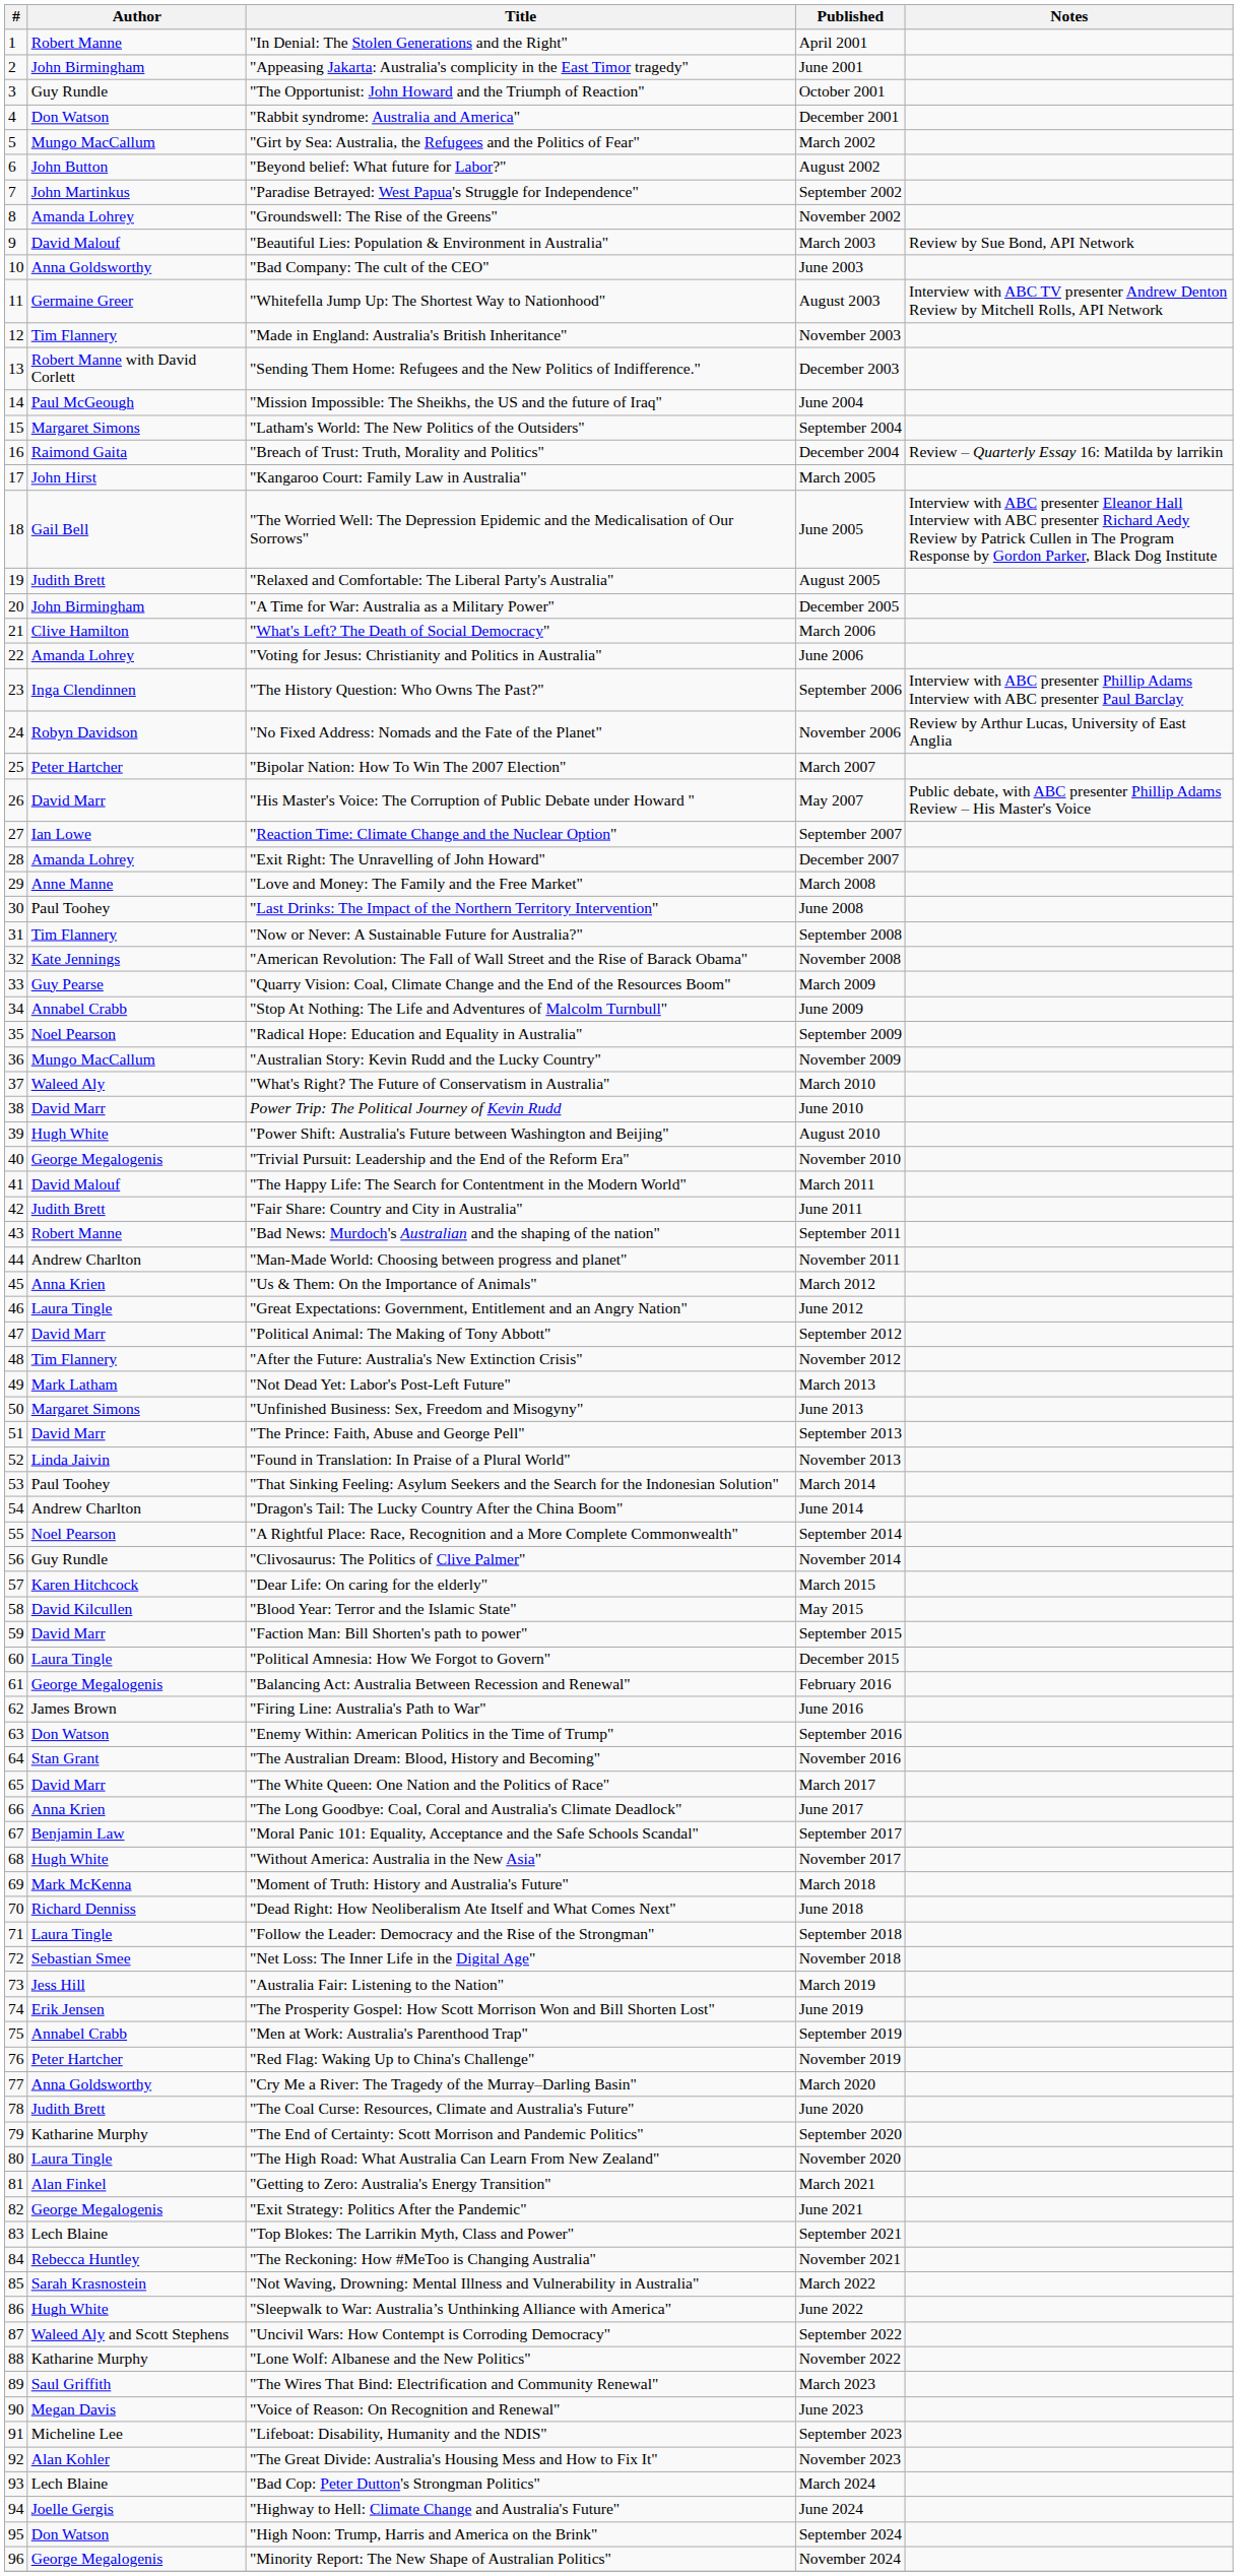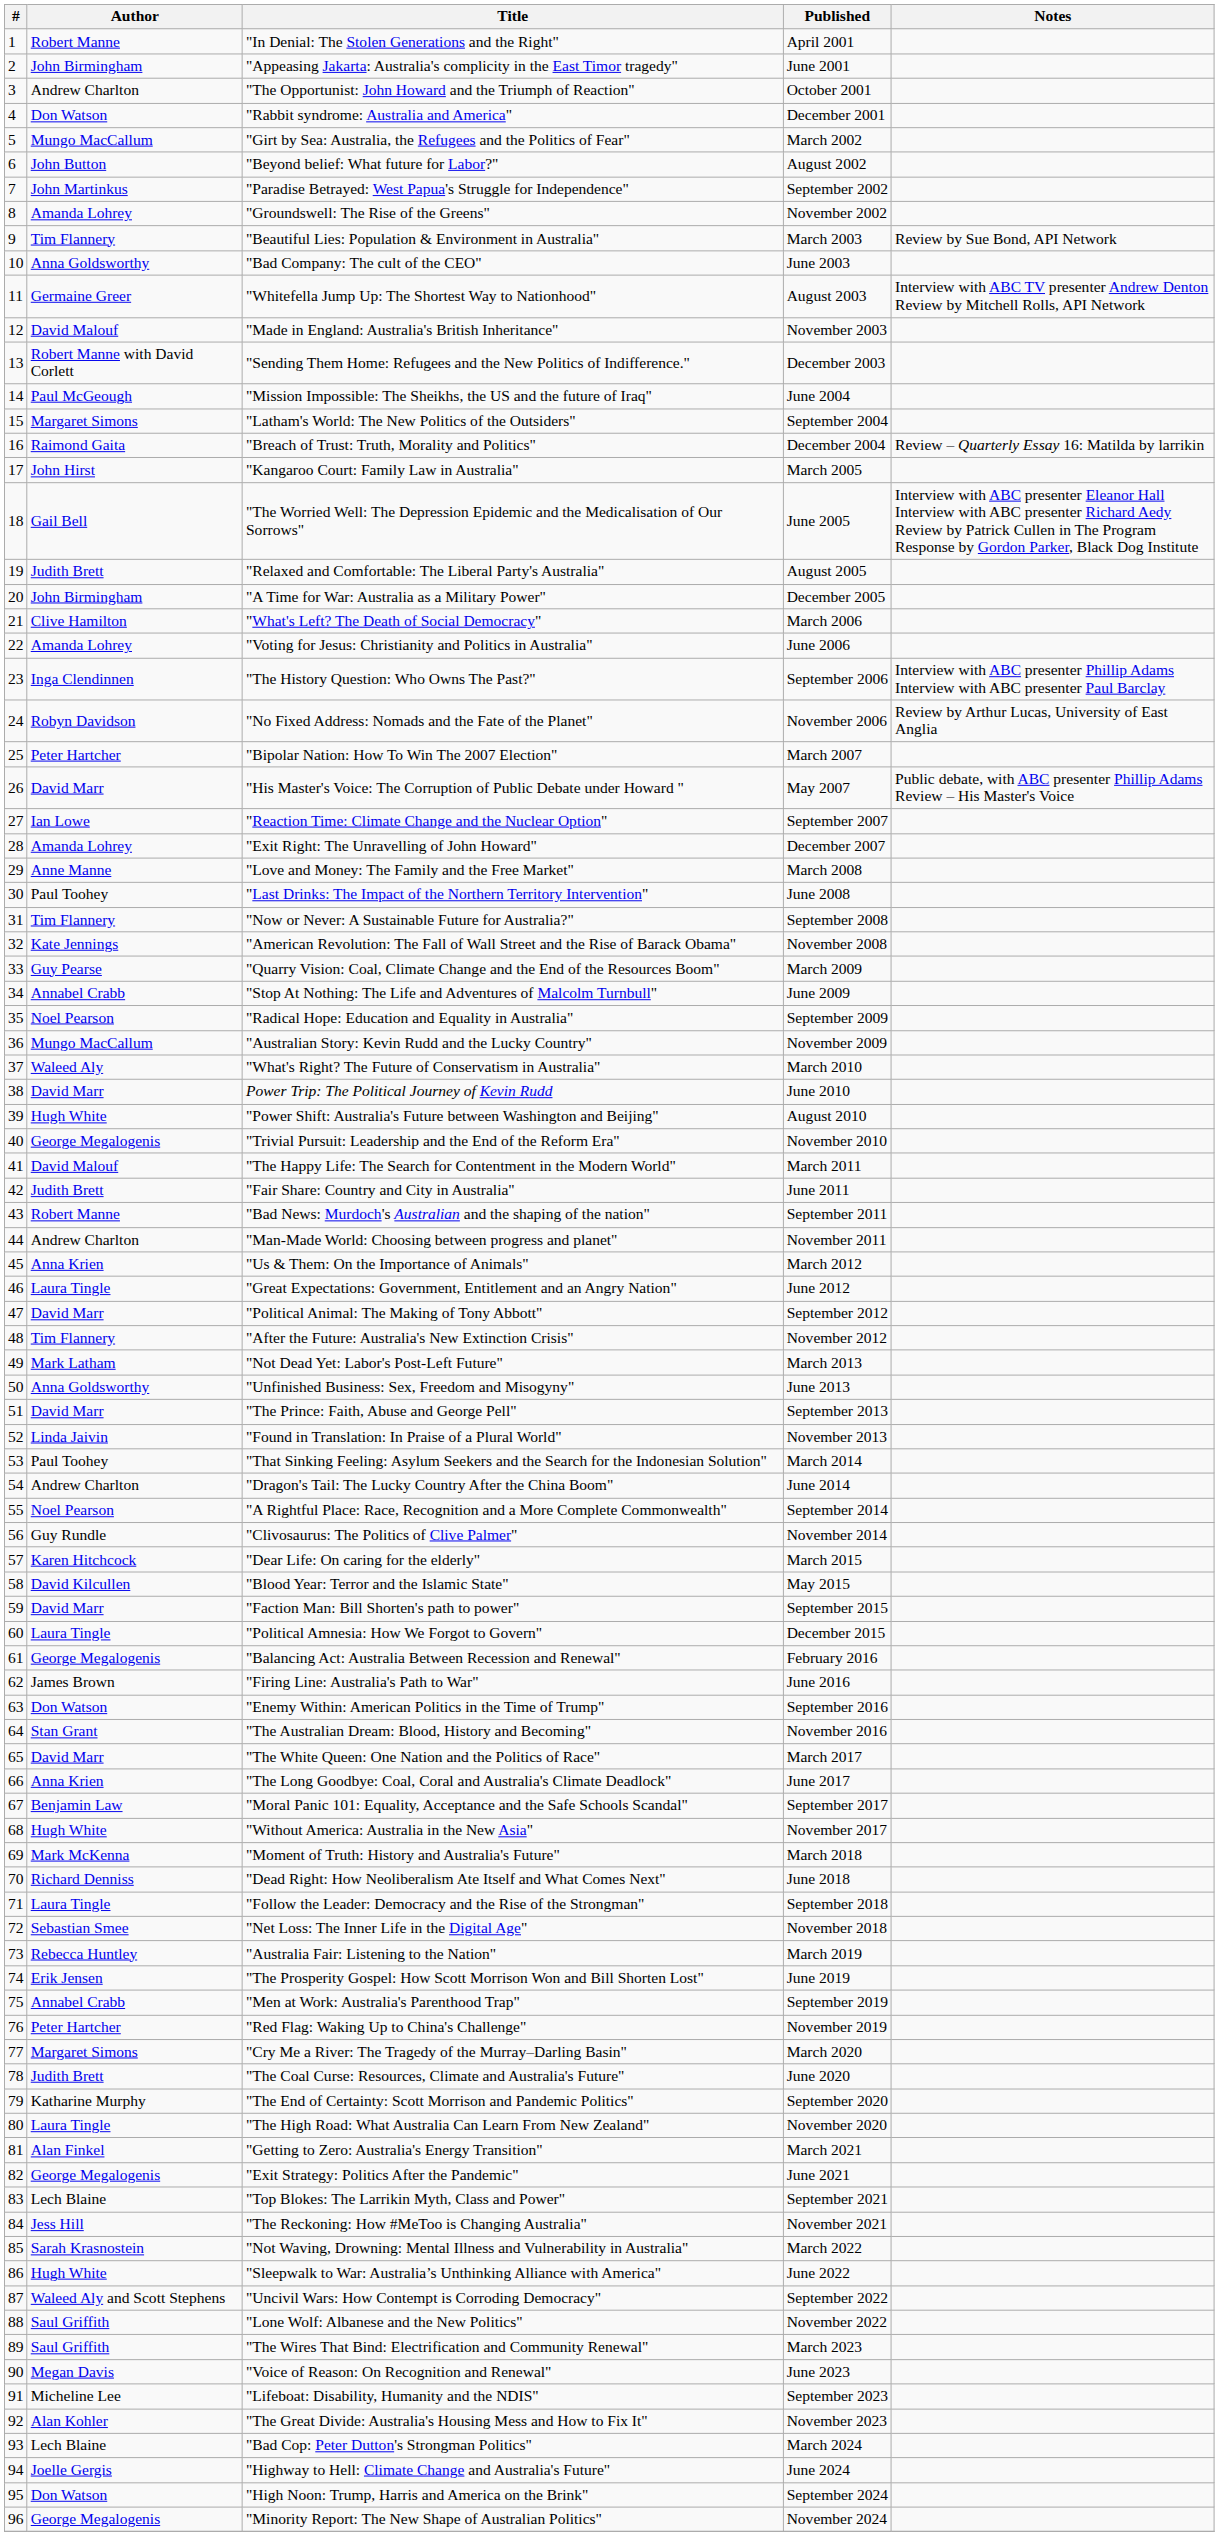"The Opportunist: John Howard and the Triumph of Reaction" | Author: Guy Rundle -> Andrew Charlton
"Beautiful Lies: Population & Environment in Australia" | Author: David Malouf -> Tim Flannery
"Made in England: Australia's British Inheritance" | Author: Tim Flannery -> David Malouf
"Unfinished Business: Sex, Freedom and Misogyny" | Author: Margaret Simons -> Anna Goldsworthy
"Australia Fair: Listening to the Nation" | Author: Jess Hill -> Rebecca Huntley
"Cry Me a River: The Tragedy of the Murray–Darling Basin" | Author: Anna Goldsworthy -> Margaret Simons
"The Reckoning: How #MeToo is Changing Australia" | Author: Rebecca Huntley -> Jess Hill
"Lone Wolf: Albanese and the New Politics" | Author: Katharine Murphy -> Saul Griffith
